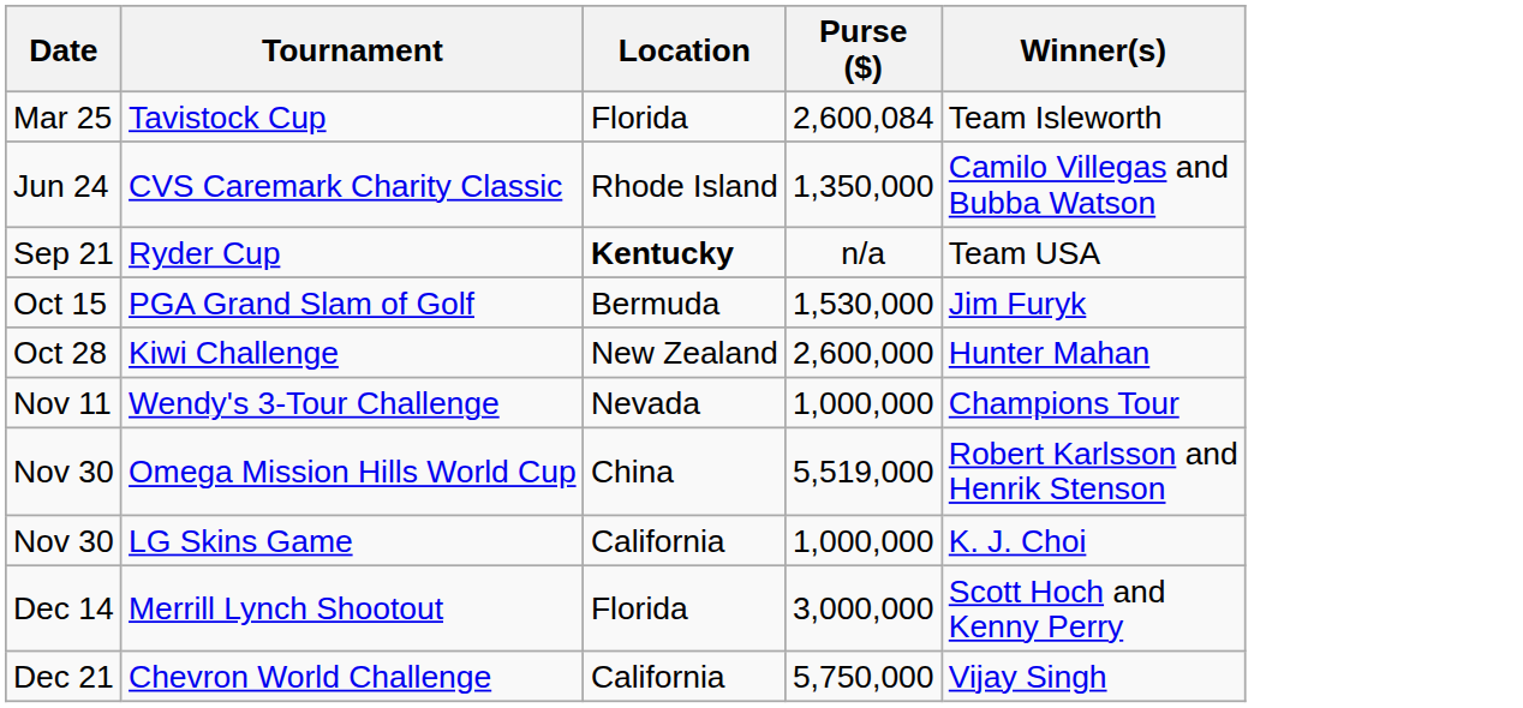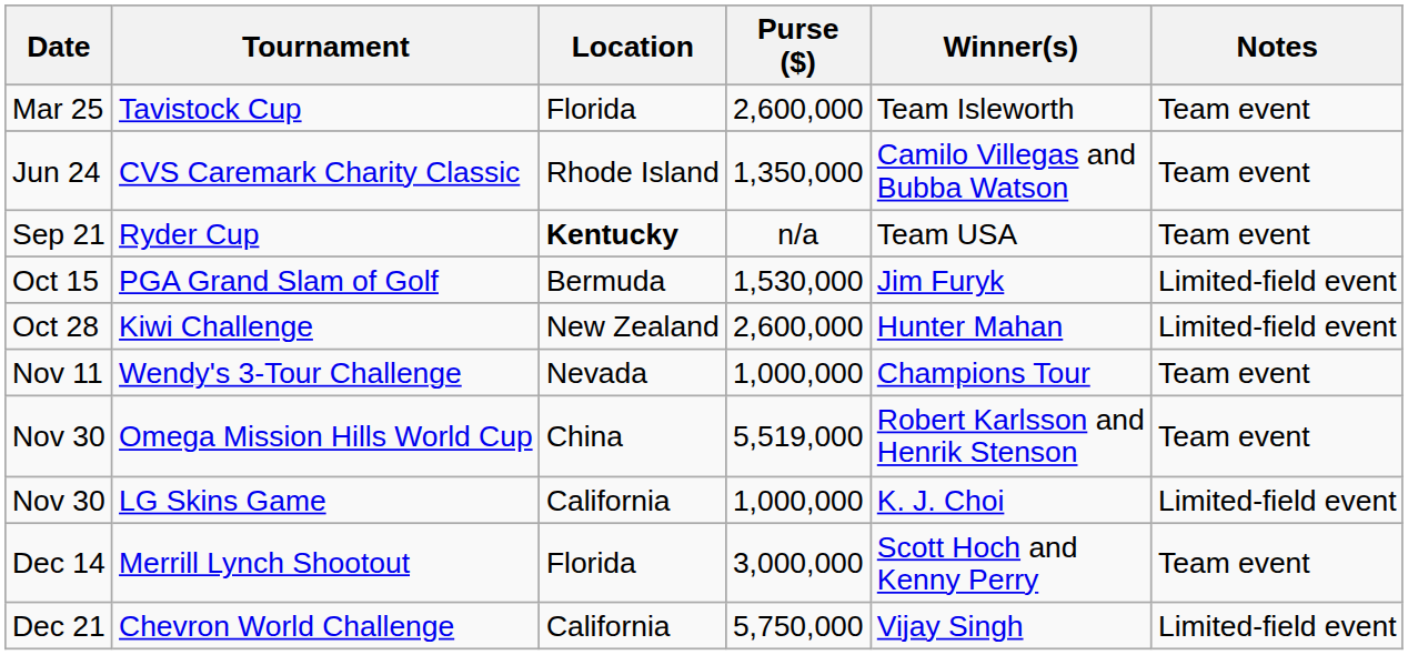+ column: Notes | Team event | Team event | Team event | Limited-field event | Limited-field event | Team event | Team event | Limited-field event | Team event | Limited-field event
Tavistock Cup | Purse ($): 2,600,084 -> 2,600,000
